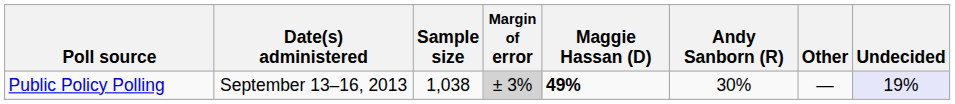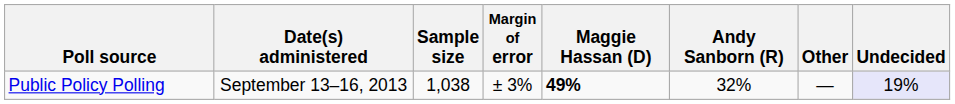Public Policy Polling | Margin of error: lightgrey background -> no background
Public Policy Polling | Andy Sanborn (R): 30% -> 32%
